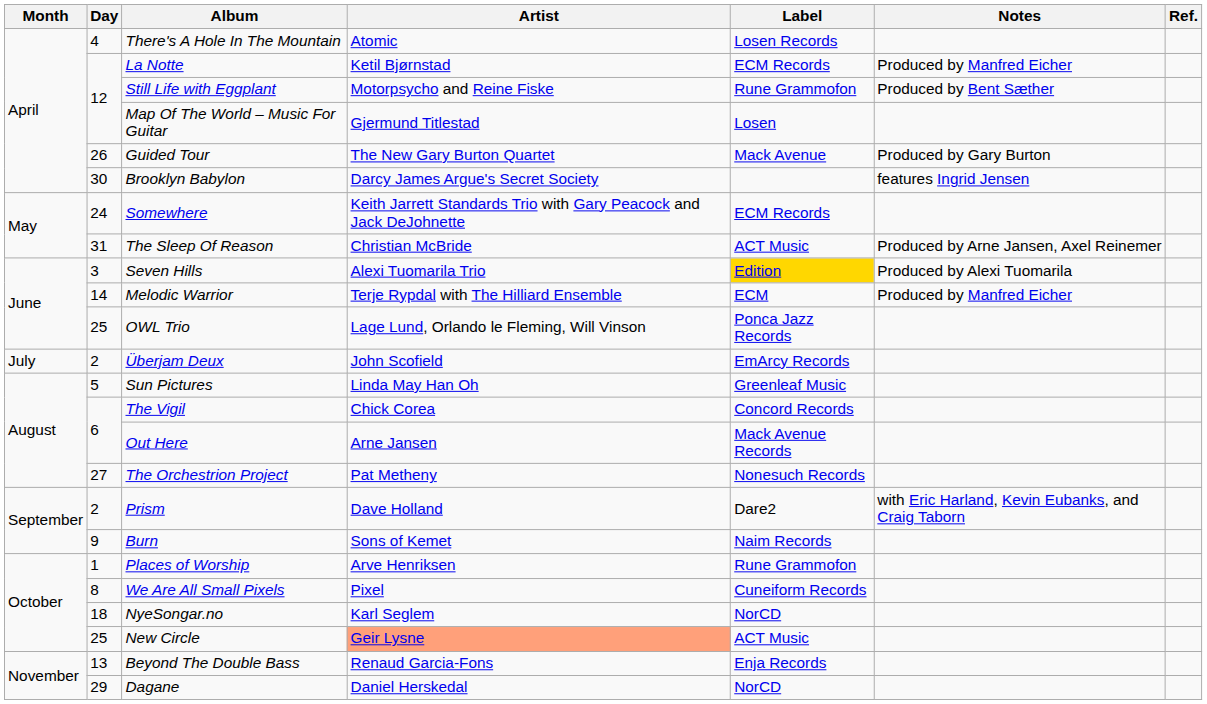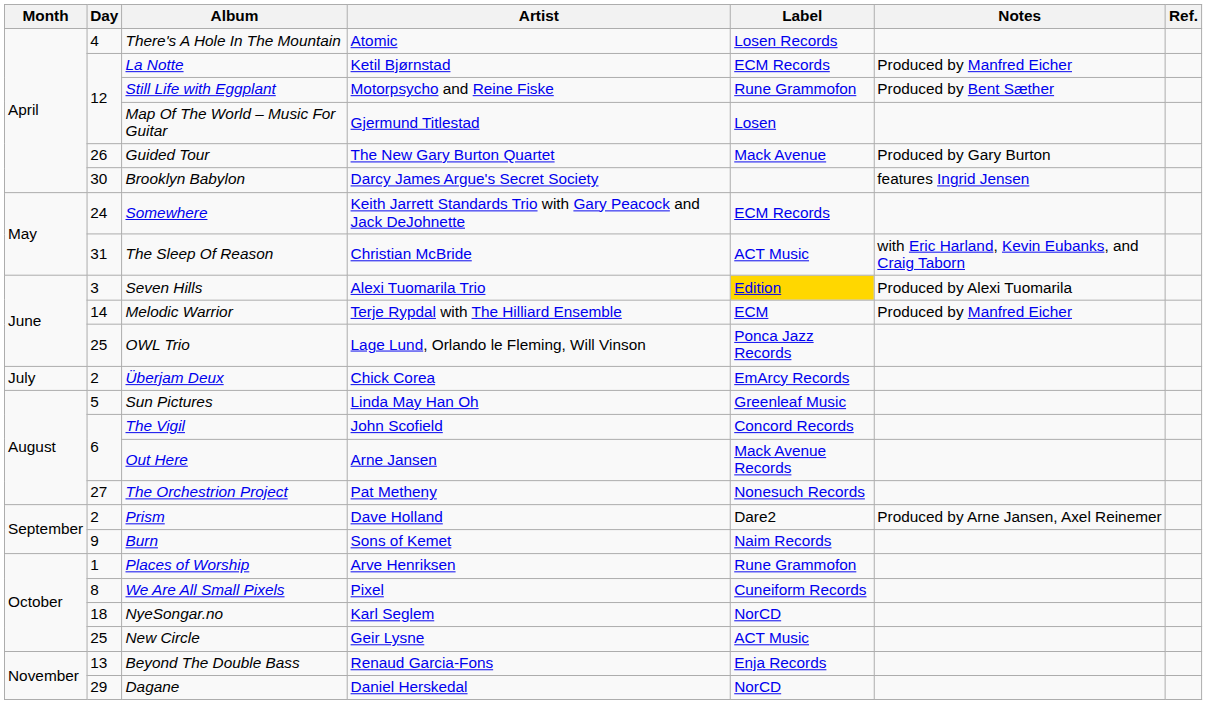The Sleep Of Reason | Notes: Produced by Arne Jansen, Axel Reinemer -> with Eric Harland, Kevin Eubanks, and Craig Taborn
Überjam Deux | Artist: John Scofield -> Chick Corea
The Vigil | Artist: Chick Corea -> John Scofield
Prism | Notes: with Eric Harland, Kevin Eubanks, and Craig Taborn -> Produced by Arne Jansen, Axel Reinemer
New Circle | Artist: lightsalmon background -> no background
